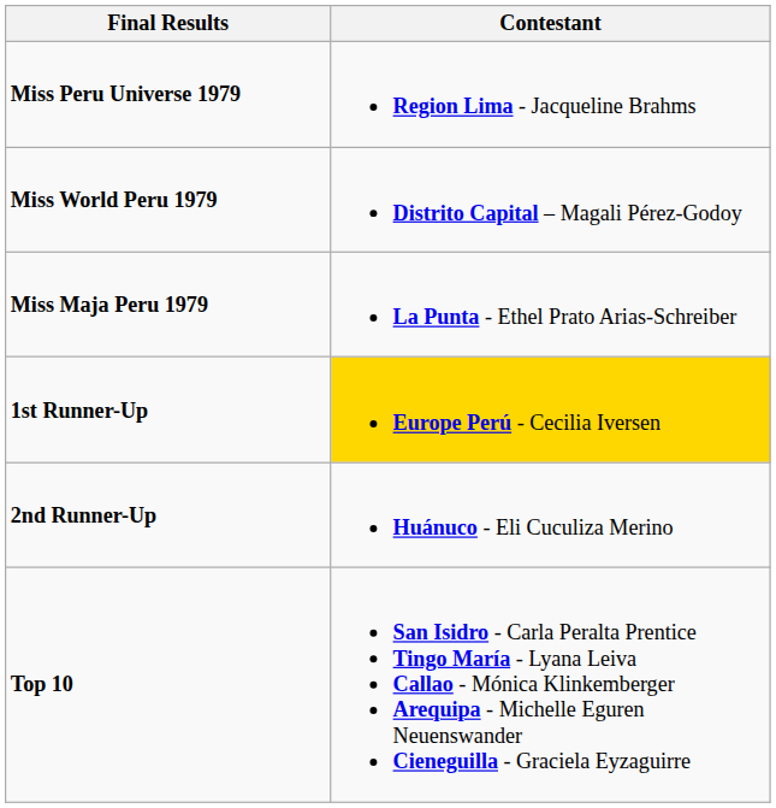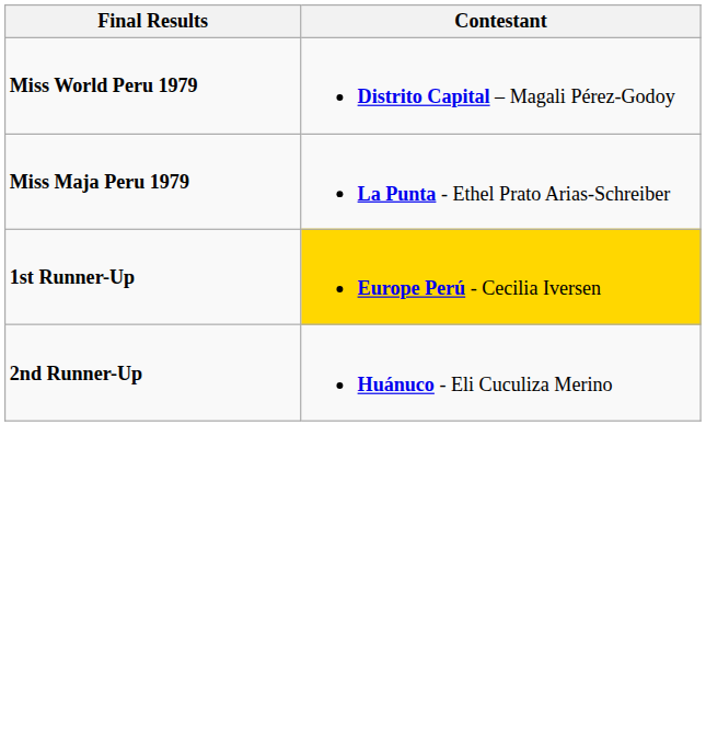- row: Miss Peru Universe 1979 | Region Lima - Jacqueline Brahms
- row: Top 10 | San Isidro - Carla Peralta Prentice Tingo María - Lyana Leiva Callao - Mónica Klinkemberger Arequipa - Michelle Eguren Neuenswander Cieneguilla - Graciela Eyzaguirre
